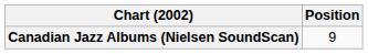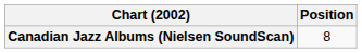Canadian Jazz Albums (Nielsen SoundScan) | Position: 9 -> 8
